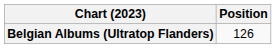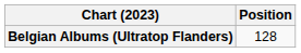Belgian Albums (Ultratop Flanders) | Position: 126 -> 128
